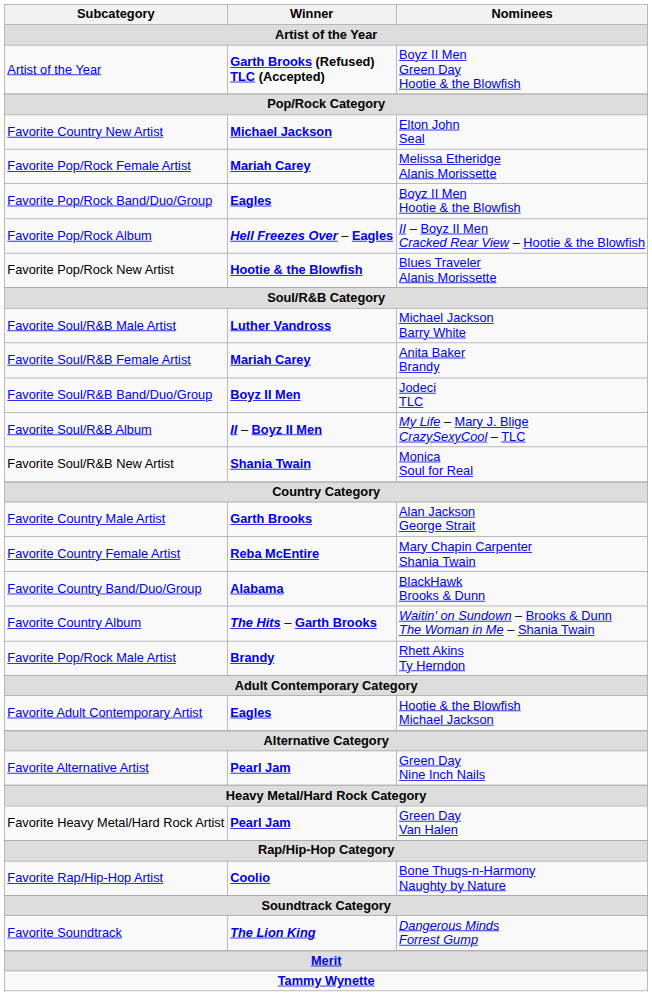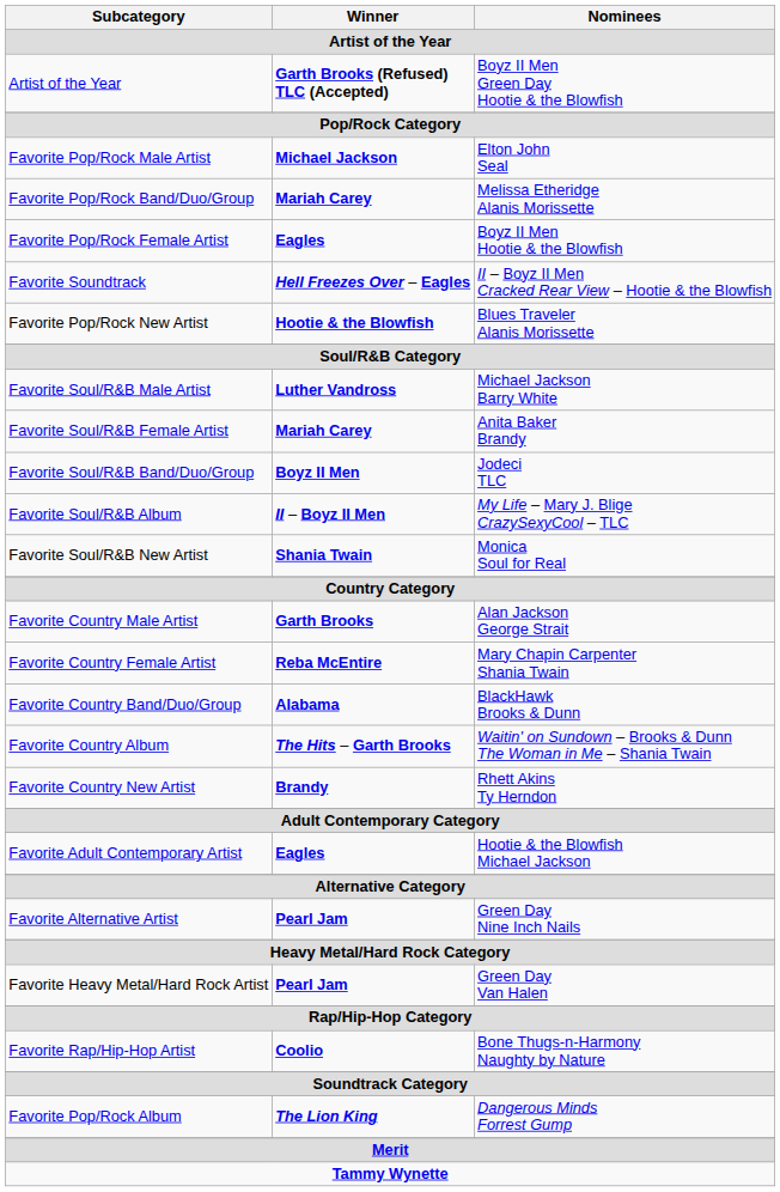Elton John Seal | Subcategory: Favorite Country New Artist -> Favorite Pop/Rock Male Artist
Melissa Etheridge Alanis Morissette | Subcategory: Favorite Pop/Rock Female Artist -> Favorite Pop/Rock Band/Duo/Group
Boyz II Men Hootie & the Blowfish | Subcategory: Favorite Pop/Rock Band/Duo/Group -> Favorite Pop/Rock Female Artist
II – Boyz II Men Cracked Rear View – Hootie & the Blowfish | Subcategory: Favorite Pop/Rock Album -> Favorite Soundtrack
Rhett Akins Ty Herndon | Subcategory: Favorite Pop/Rock Male Artist -> Favorite Country New Artist
Dangerous Minds Forrest Gump | Subcategory: Favorite Soundtrack -> Favorite Pop/Rock Album
